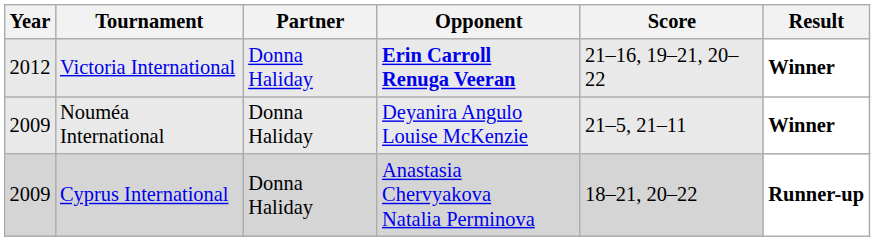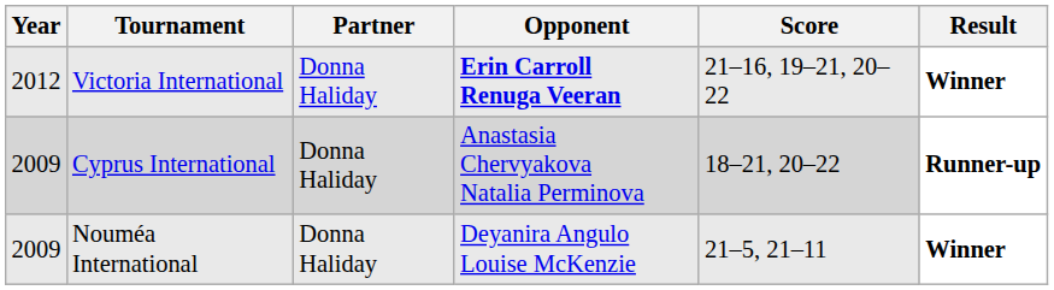rows swapped: Nouméa International <-> Cyprus International
